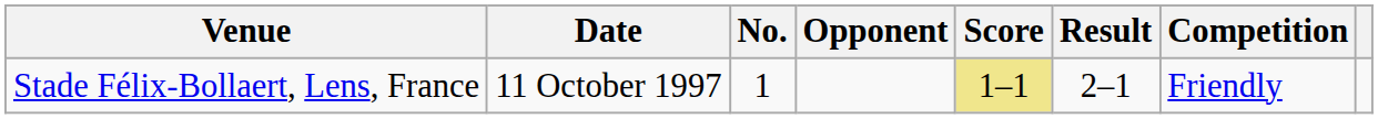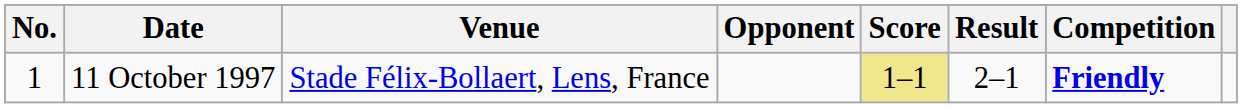columns swapped: No. <-> Venue
11 October 1997 | Competition: normal -> bold
